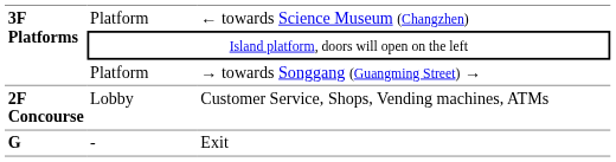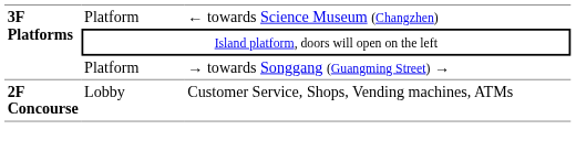- row: G | - | Exit
